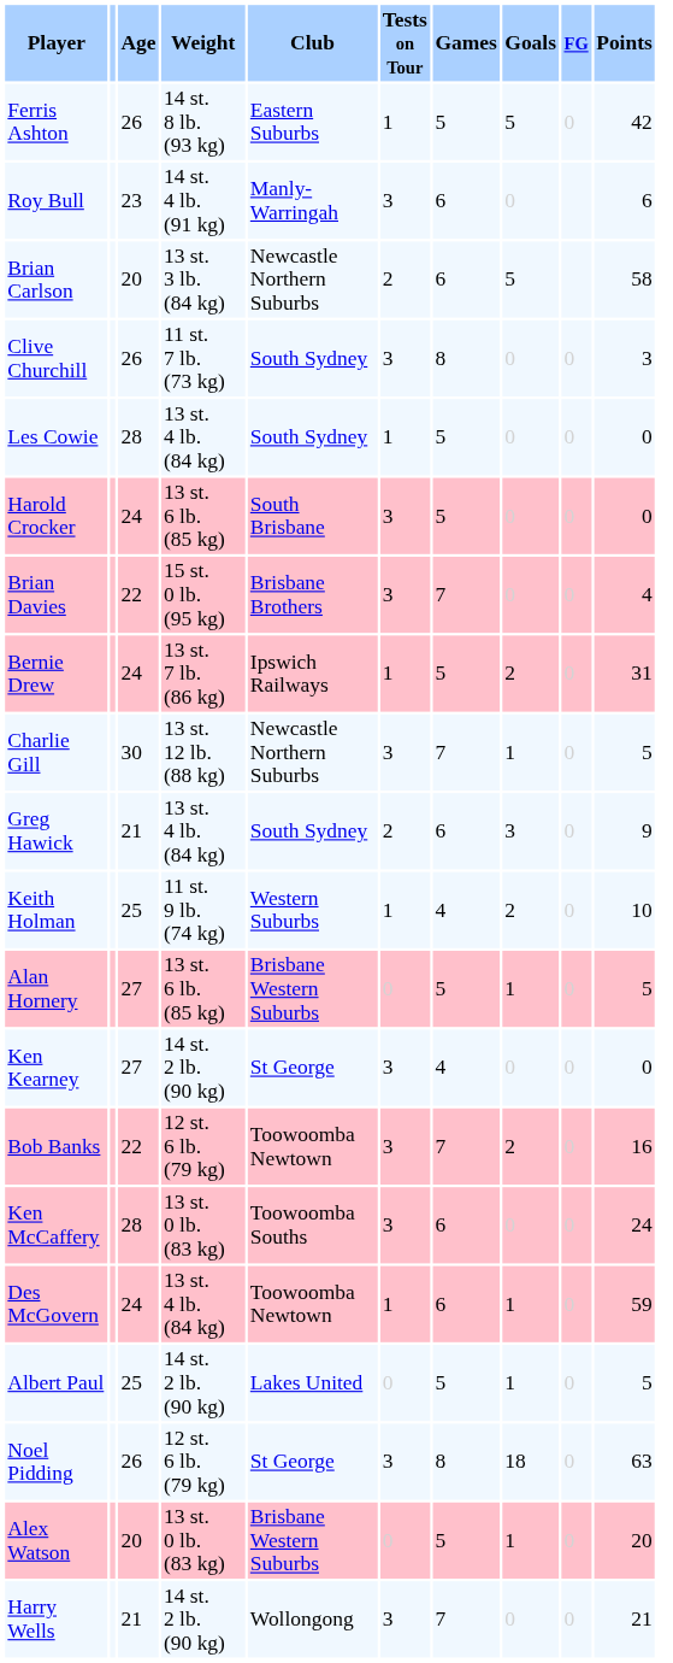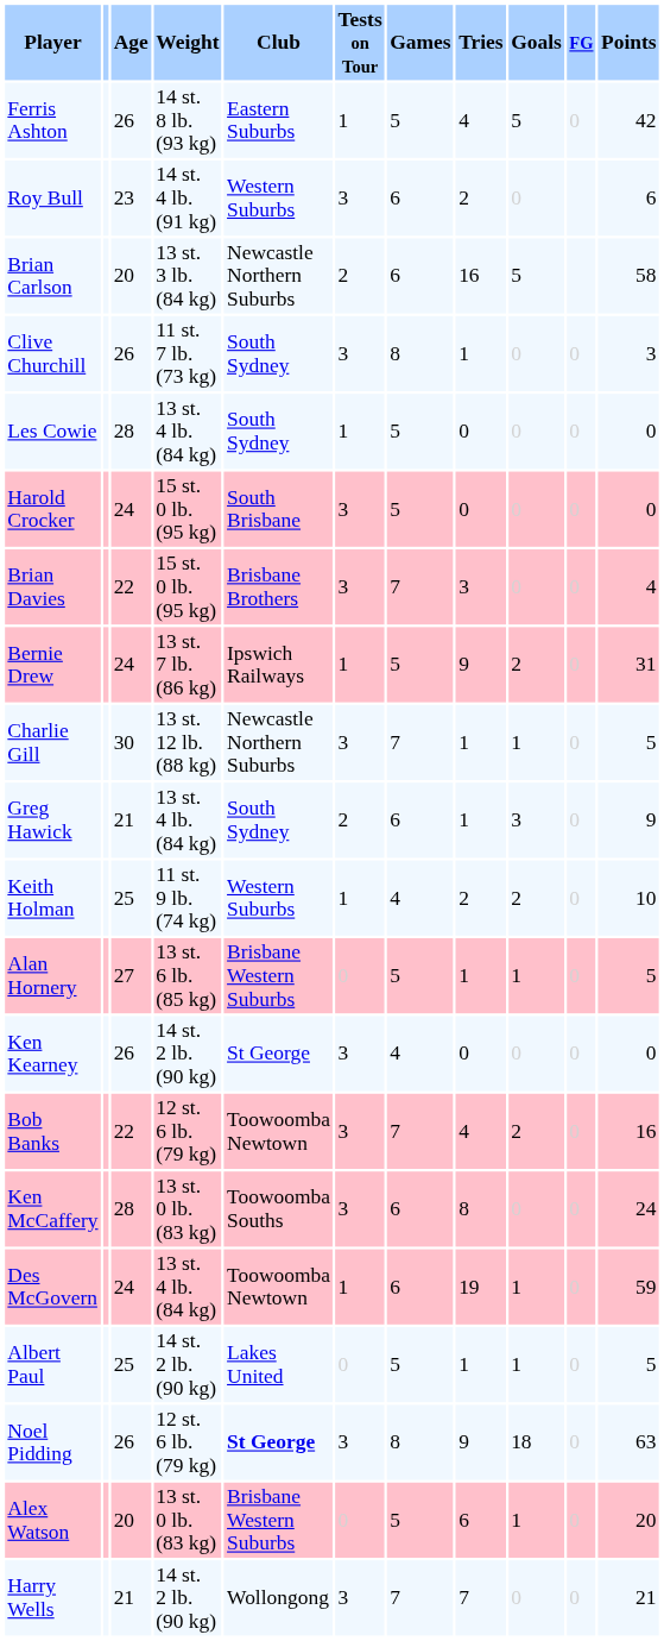+ column: Tries | 4 | 2 | 16 | 1 | 0 | 0 | 3 | 9 | 1 | 1 | 2 | 1 | 0 | 4 | 8 | 19 | 1 | 9 | 6 | 7
Roy Bull | Club: Manly-Warringah -> Western Suburbs
Harold Crocker | Weight: 13 st. 6 lb. (85 kg) -> 15 st. 0 lb. (95 kg)
Ken Kearney | Age: 27 -> 26
Noel Pidding | Club: normal -> bold
